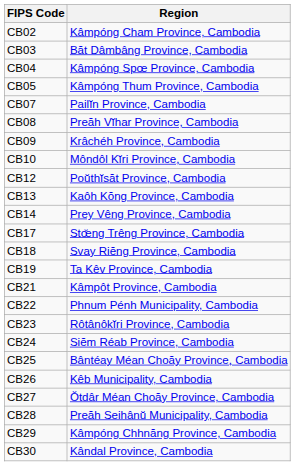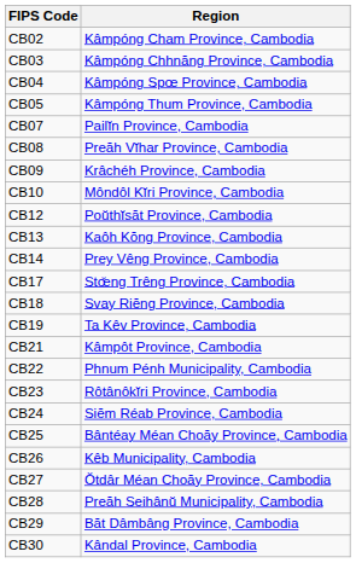CB03 | Region: Băt Dâmbâng Province, Cambodia -> Kâmpóng Chhnăng Province, Cambodia
CB29 | Region: Kâmpóng Chhnăng Province, Cambodia -> Băt Dâmbâng Province, Cambodia
